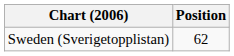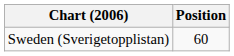Sweden (Sverigetopplistan) | Position: 62 -> 60
